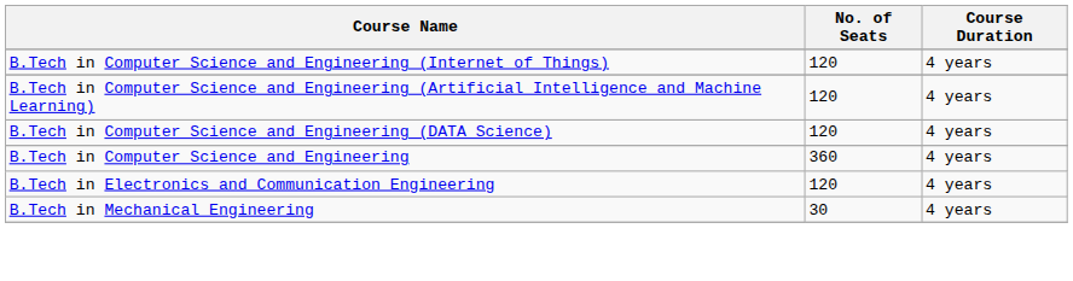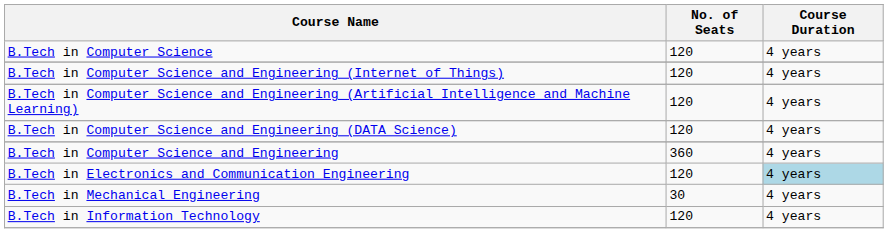+ row: B.Tech in Computer Science | 120 | 4 years
B.Tech in Electronics and Communication Engineering | Course Duration: no background -> lightblue background
+ row: B.Tech in Information Technology | 120 | 4 years
